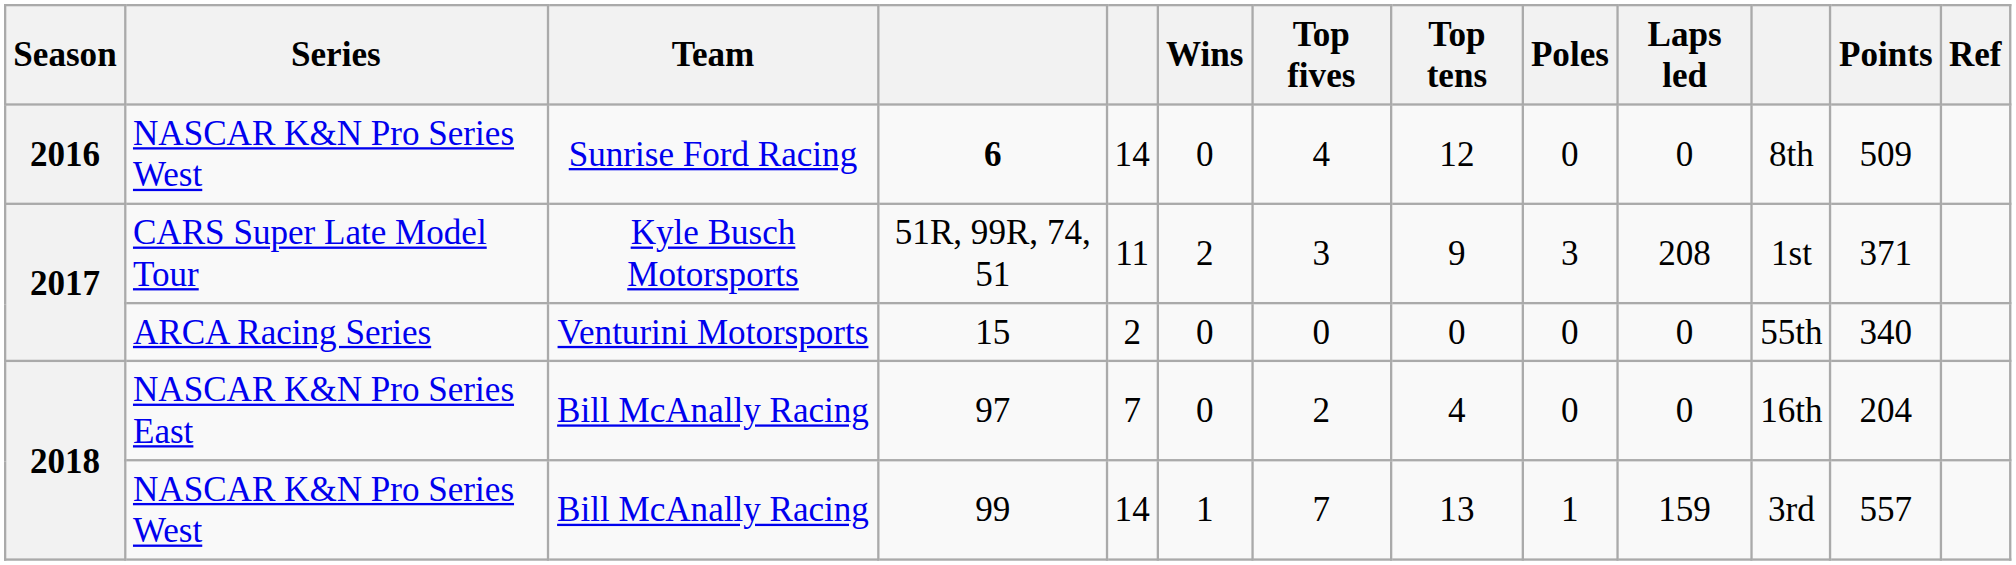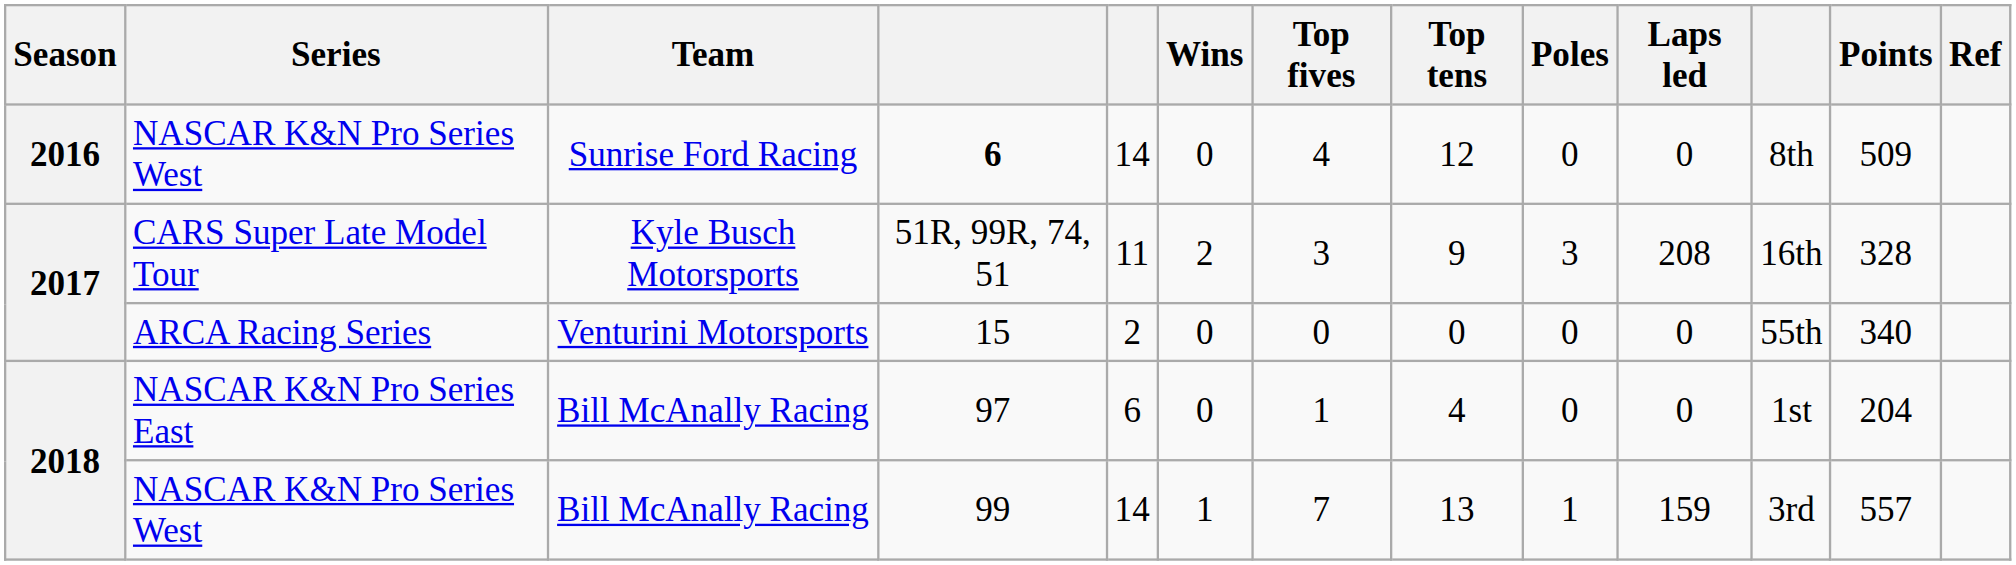CARS Super Late Model Tour | column 11: 1st -> 16th
CARS Super Late Model Tour | Points: 371 -> 328
NASCAR K&N Pro Series East | column 5: 7 -> 6
NASCAR K&N Pro Series East | Top fives: 2 -> 1
NASCAR K&N Pro Series East | column 11: 16th -> 1st
